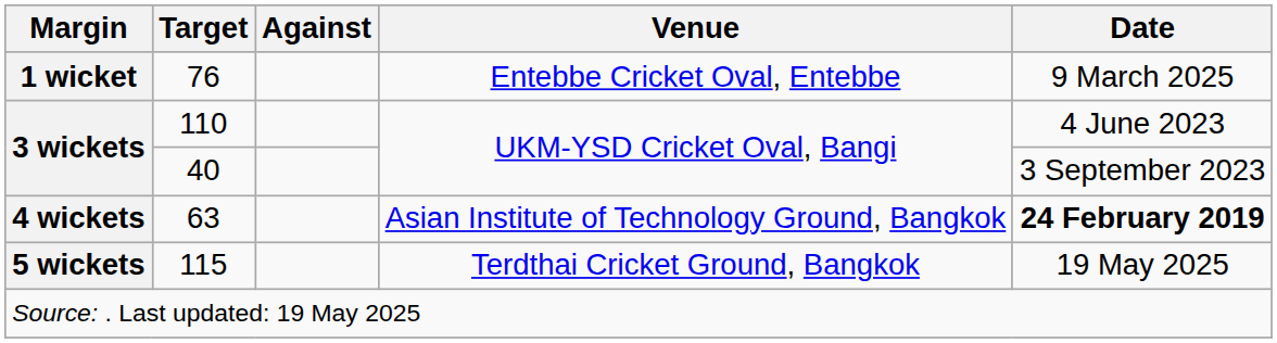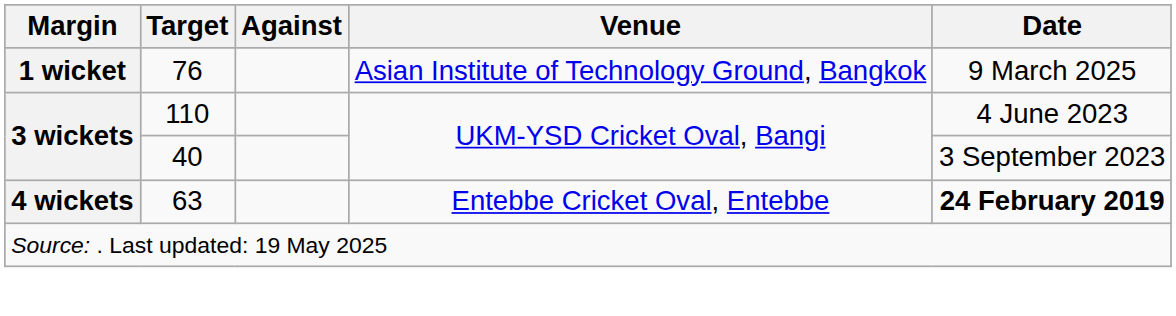76 | Venue: Entebbe Cricket Oval, Entebbe -> Asian Institute of Technology Ground, Bangkok
63 | Venue: Asian Institute of Technology Ground, Bangkok -> Entebbe Cricket Oval, Entebbe
- row: 5 wickets | 115 | Terdthai Cricket Ground, Bangkok | 19 May 2025
